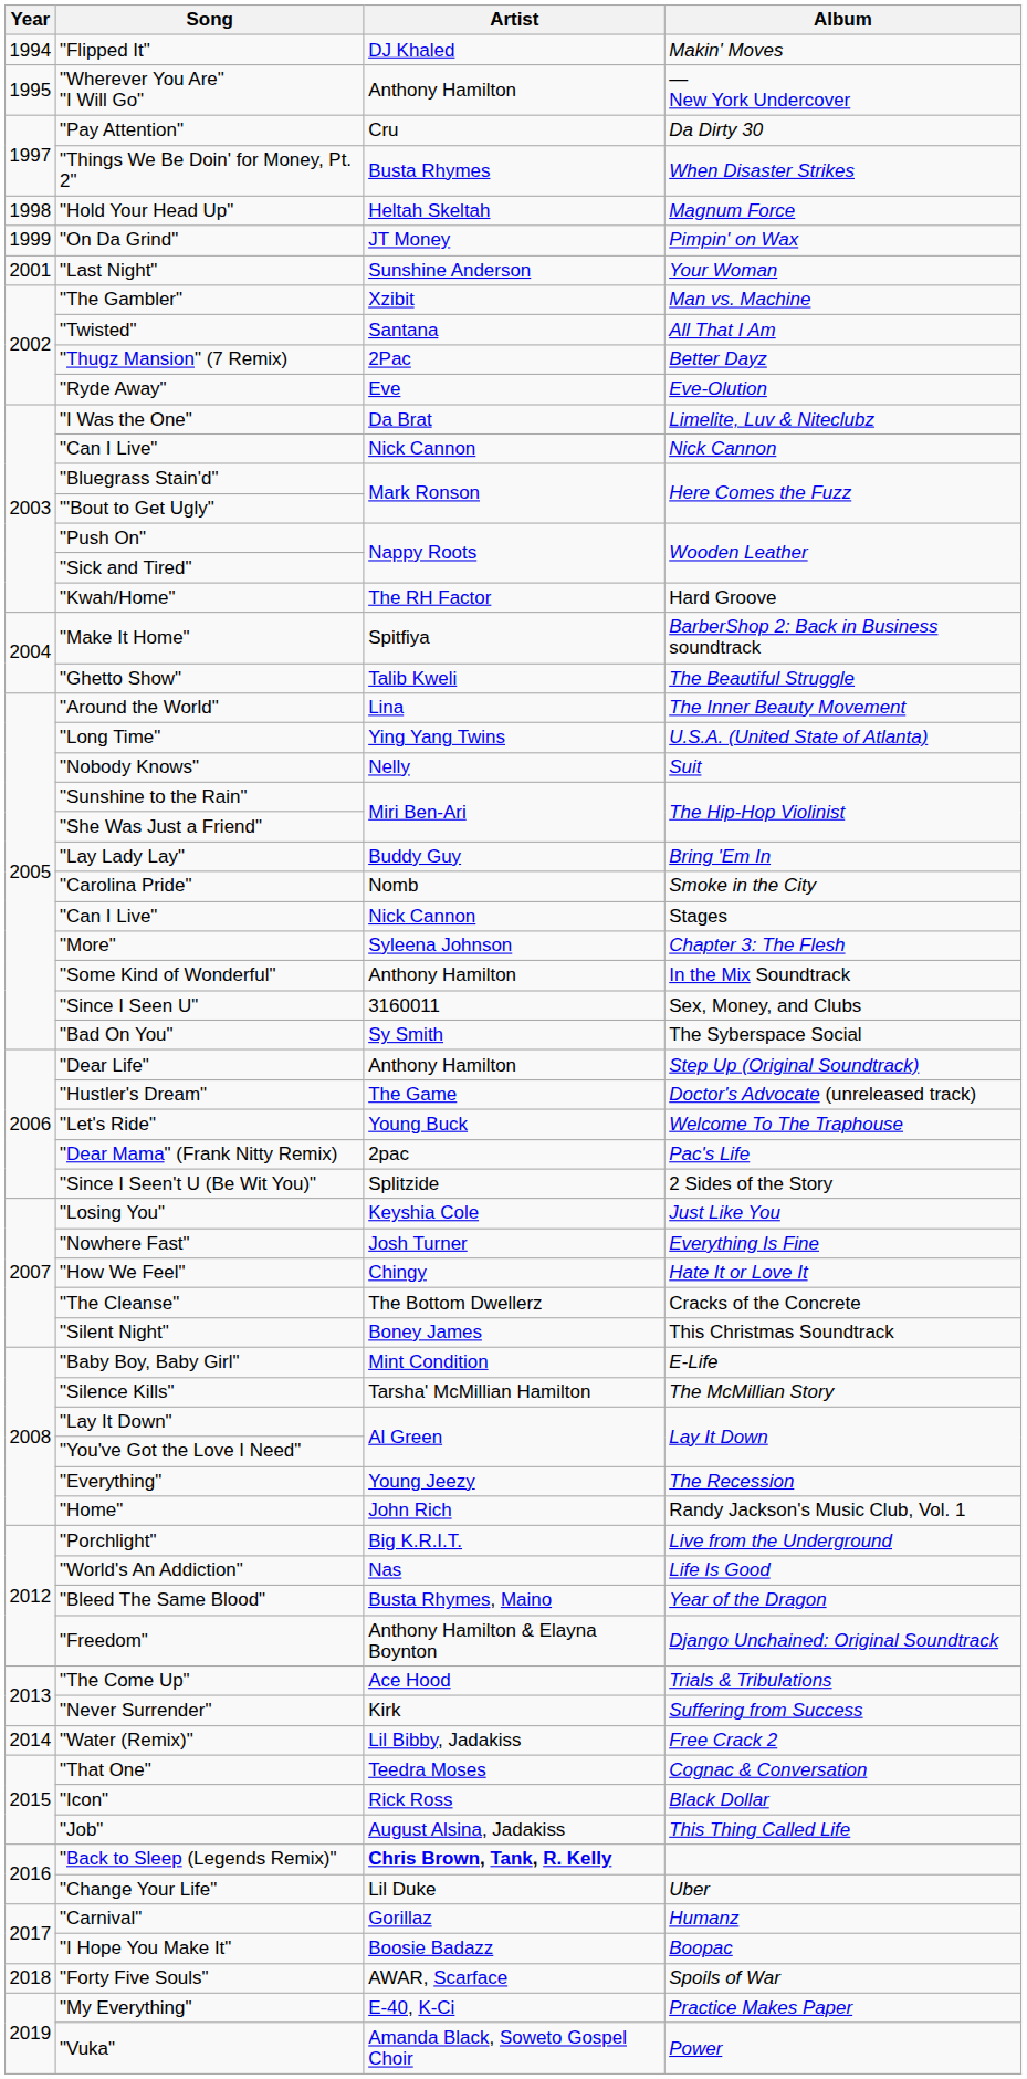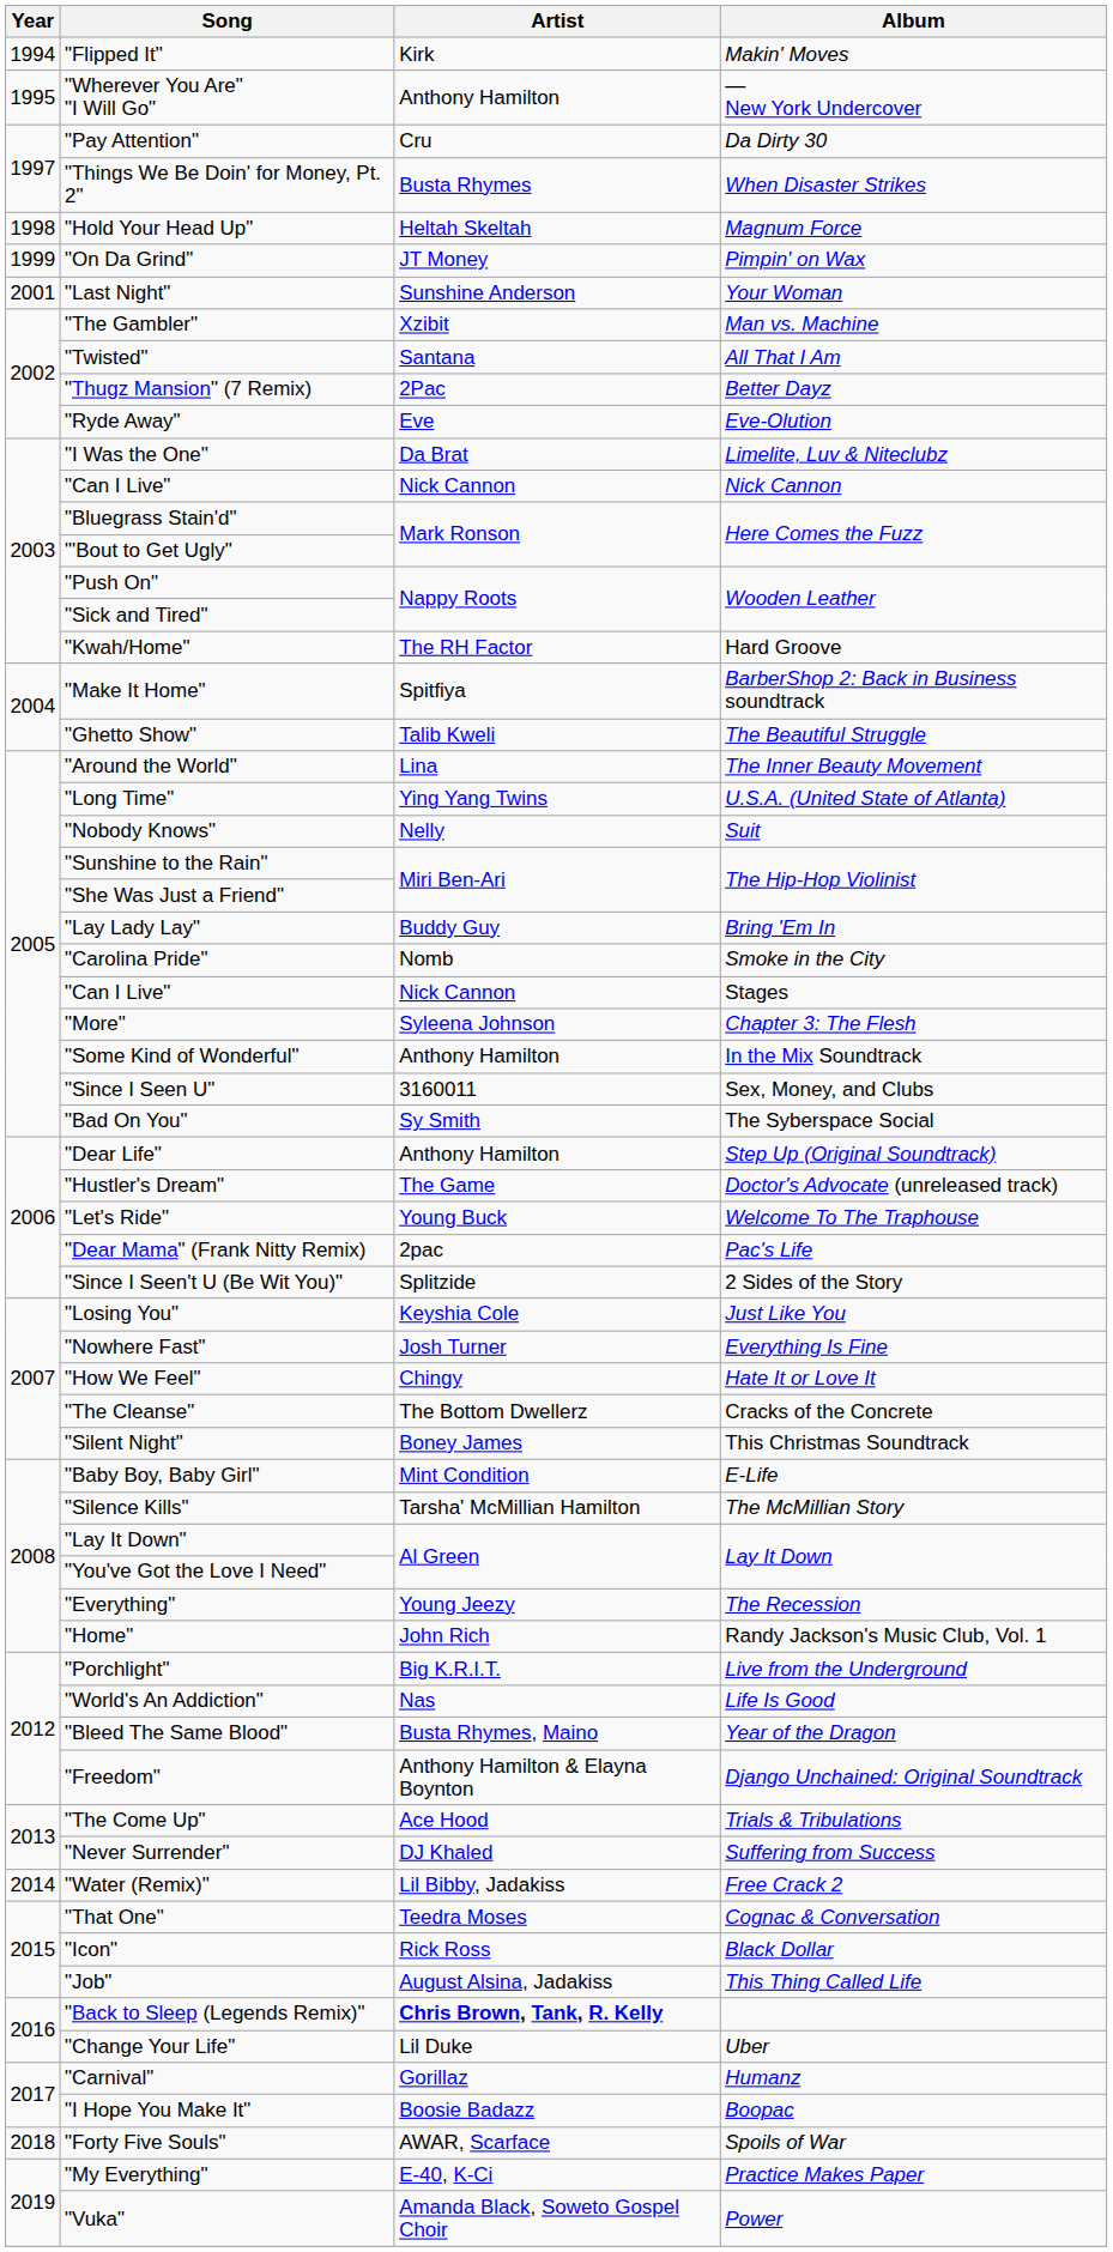"Flipped It" | Artist: DJ Khaled -> Kirk
"Never Surrender" | Artist: Kirk -> DJ Khaled
